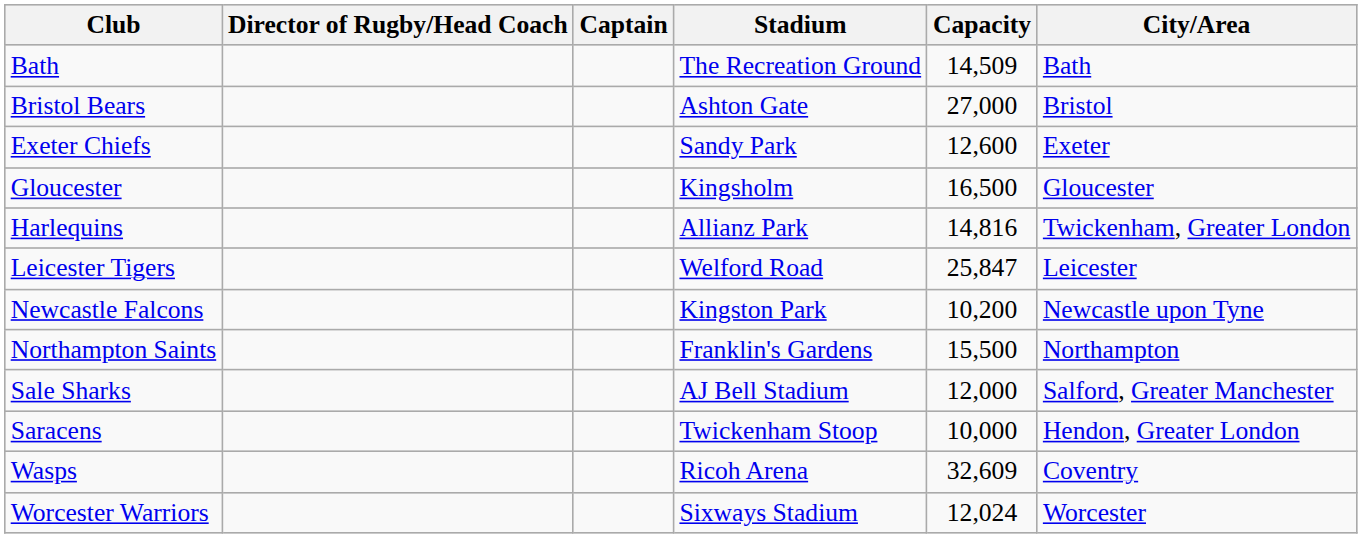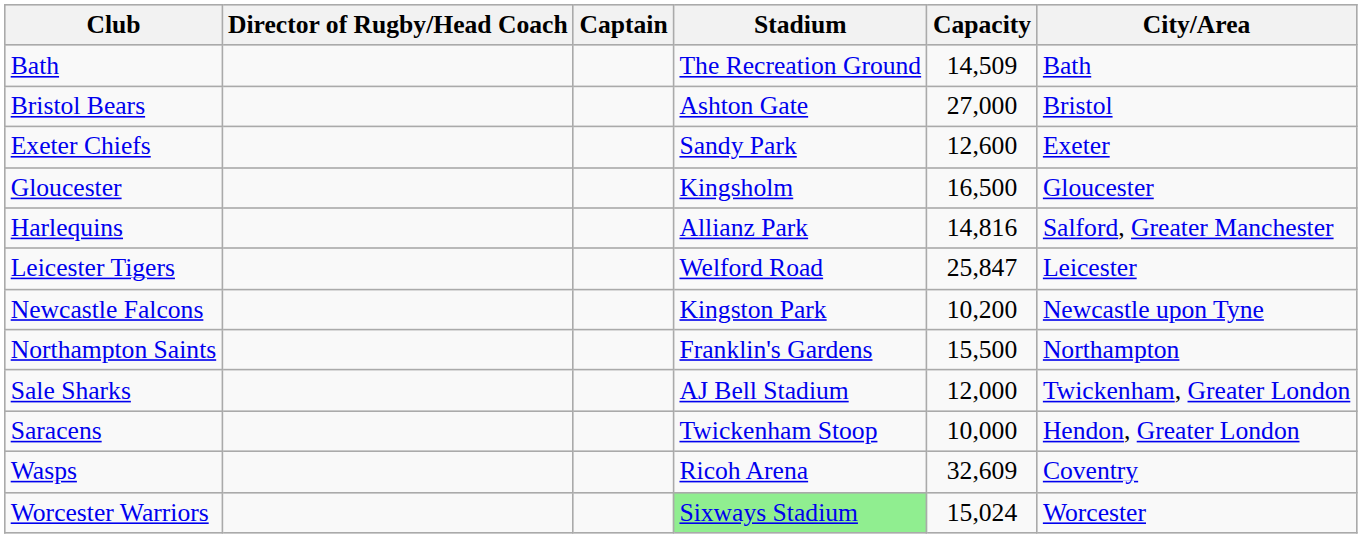Harlequins | City/Area: Twickenham, Greater London -> Salford, Greater Manchester
Sale Sharks | City/Area: Salford, Greater Manchester -> Twickenham, Greater London
Worcester Warriors | Stadium: no background -> lightgreen background
Worcester Warriors | Capacity: 12,024 -> 15,024
